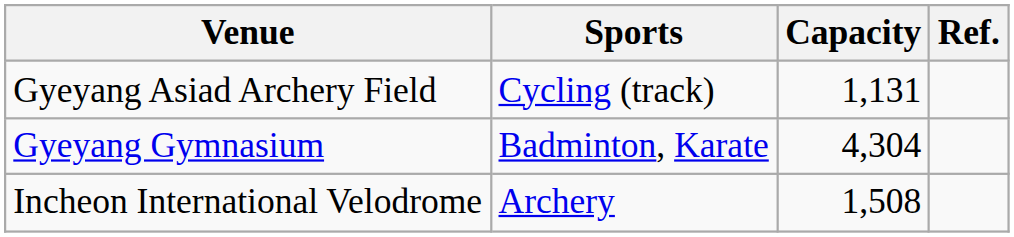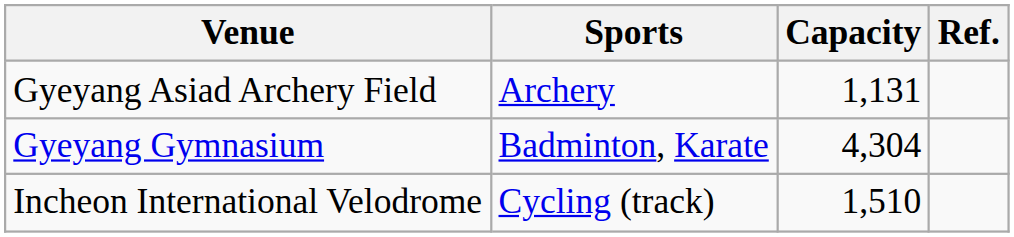Gyeyang Asiad Archery Field | Sports: Cycling (track) -> Archery
Incheon International Velodrome | Sports: Archery -> Cycling (track)
Incheon International Velodrome | Capacity: 1,508 -> 1,510
